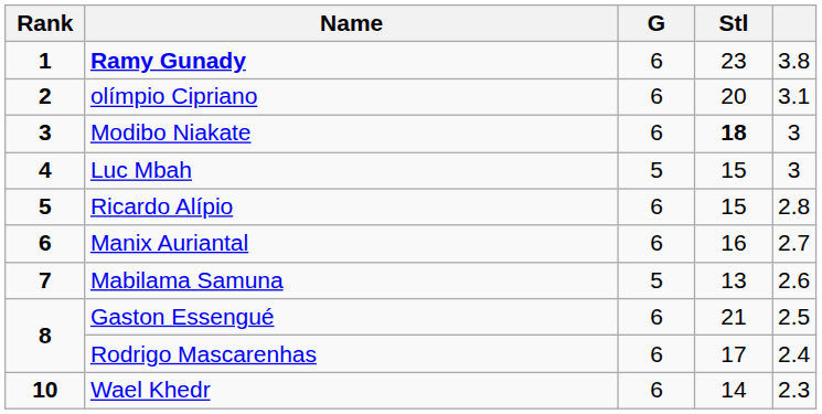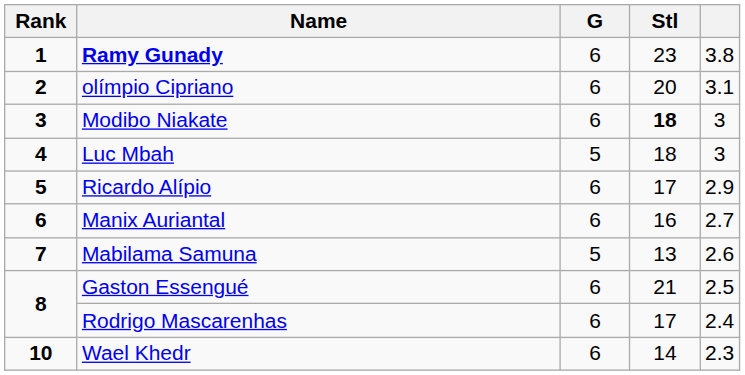Luc Mbah | Stl: 15 -> 18
Ricardo Alípio | Stl: 15 -> 17
Ricardo Alípio | column 5: 2.8 -> 2.9
